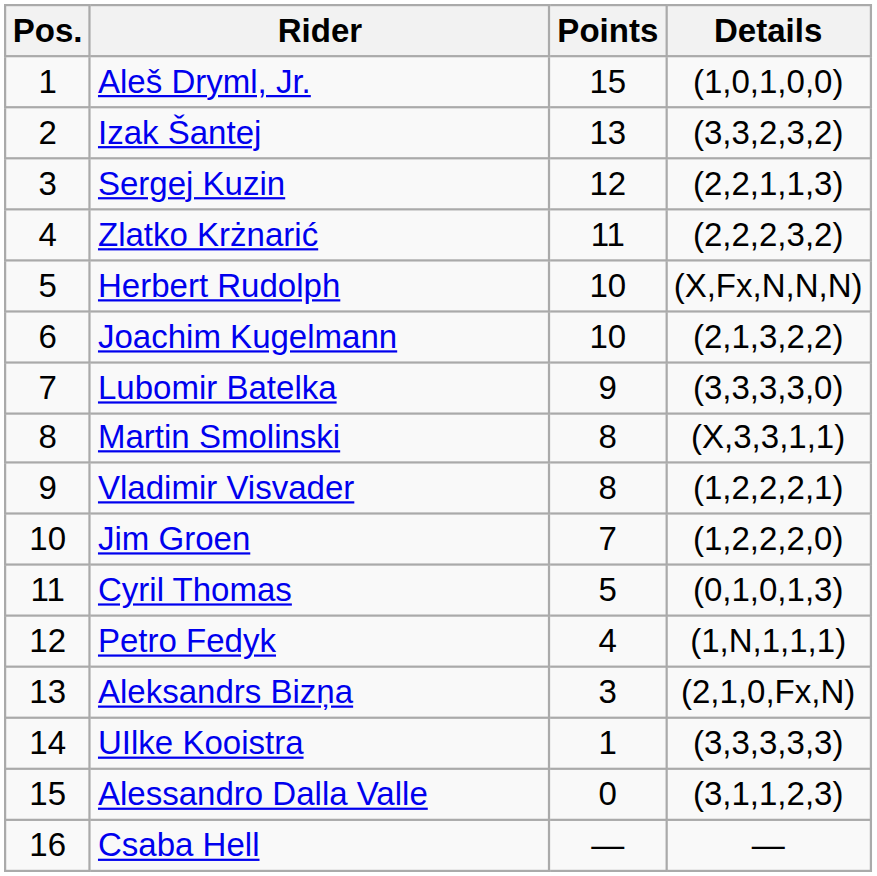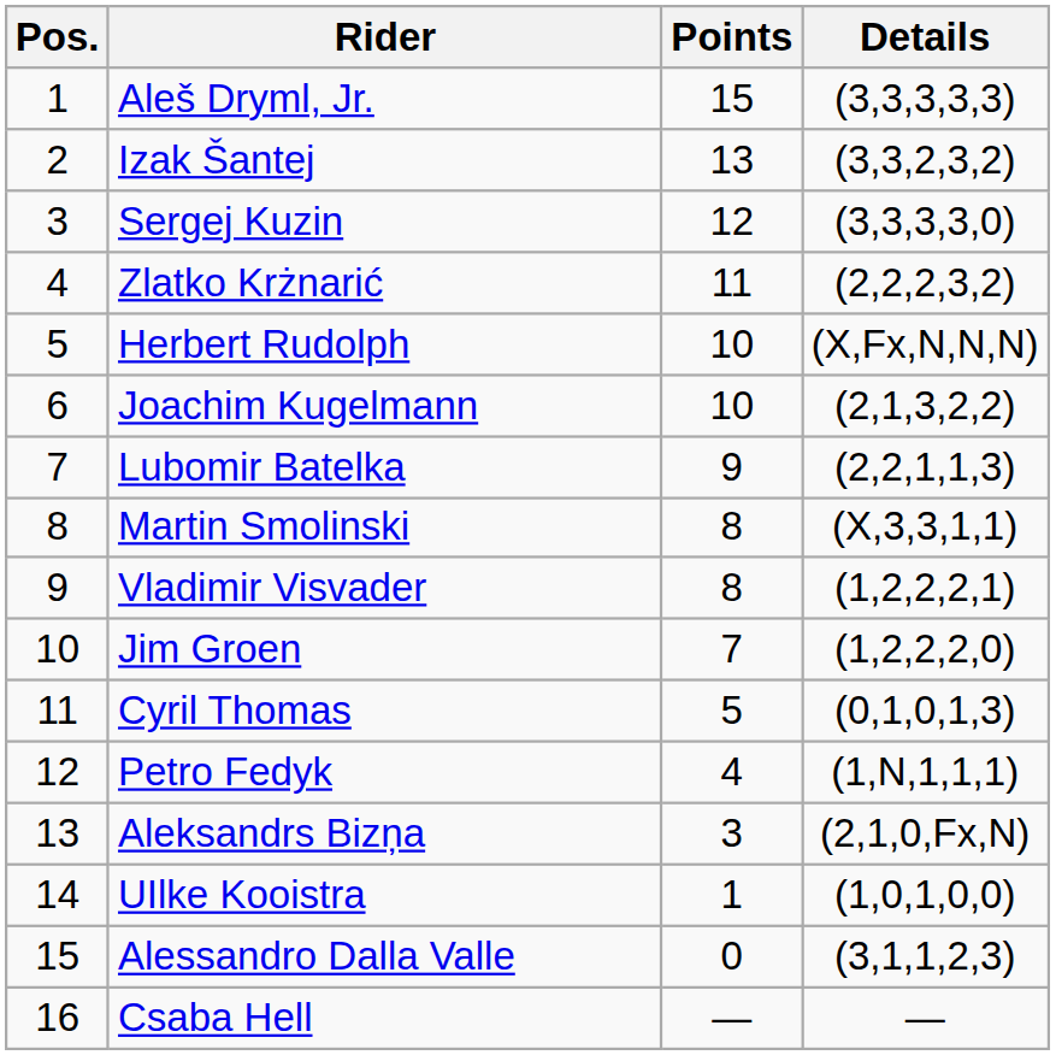Aleš Dryml, Jr. | Details: (1,0,1,0,0) -> (3,3,3,3,3)
Sergej Kuzin | Details: (2,2,1,1,3) -> (3,3,3,3,0)
Lubomir Batelka | Details: (3,3,3,3,0) -> (2,2,1,1,3)
UIlke Kooistra | Details: (3,3,3,3,3) -> (1,0,1,0,0)
